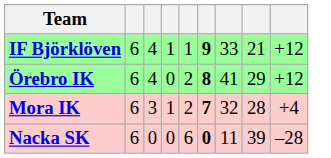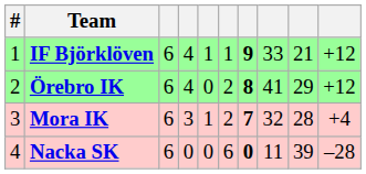+ column: # | 1 | 2 | 3 | 4
